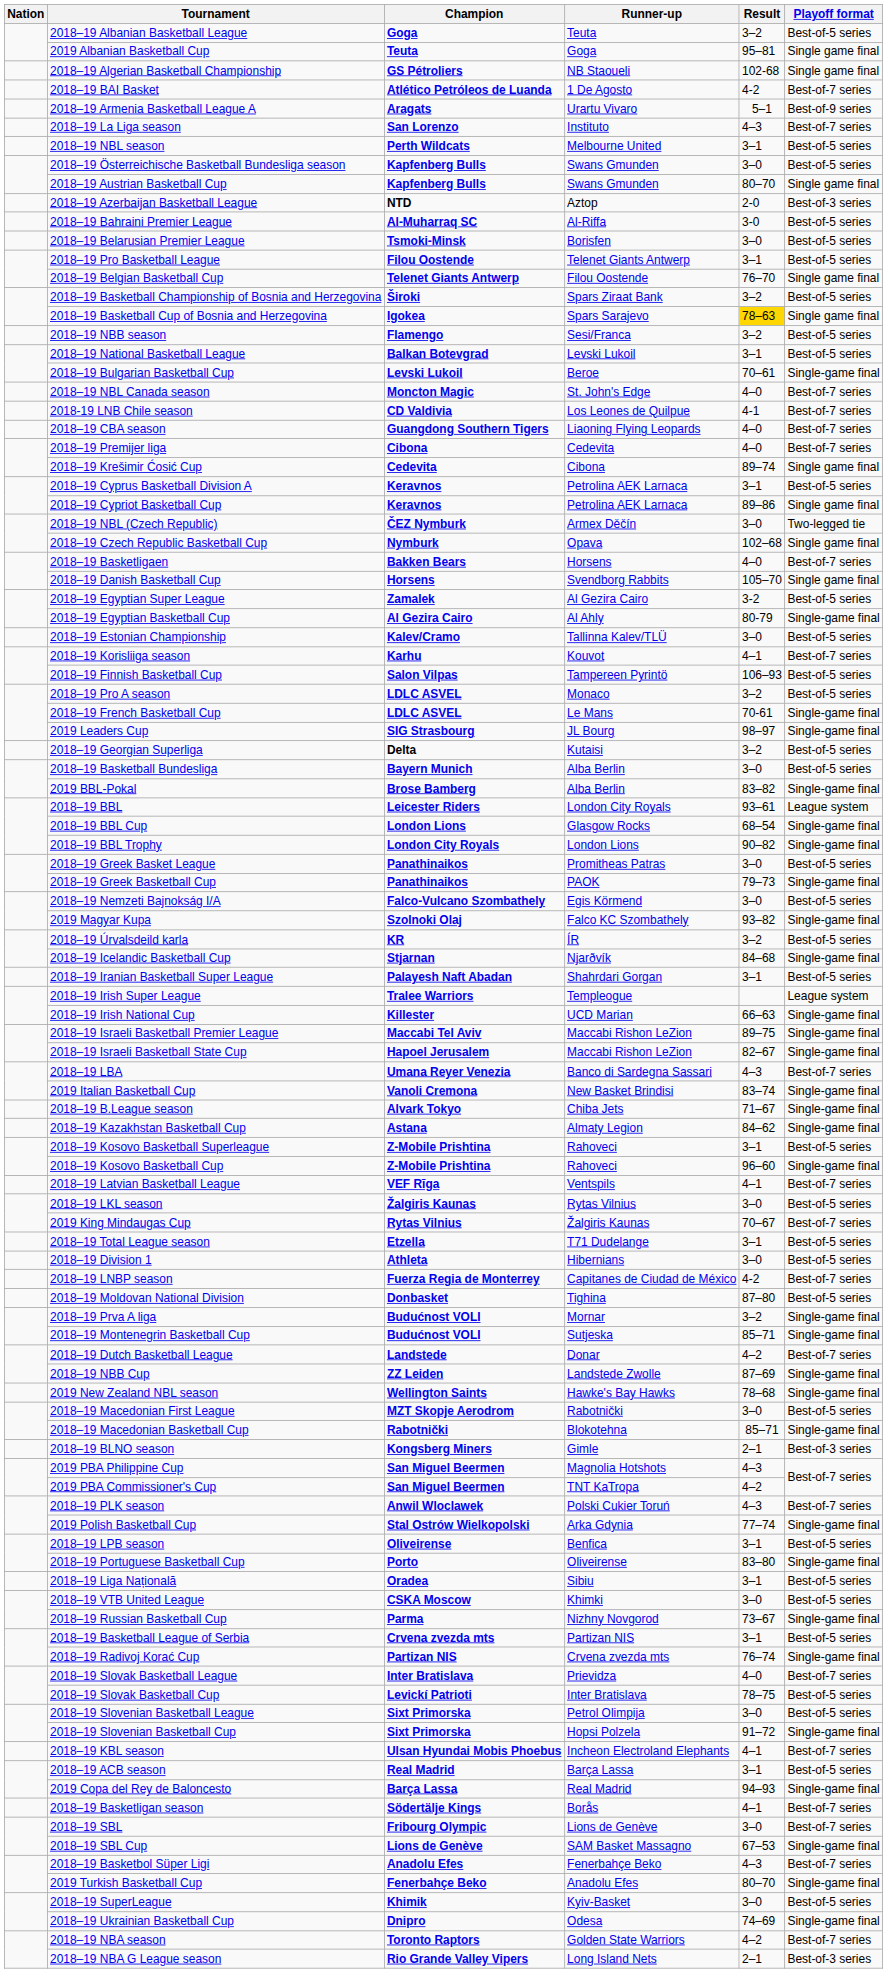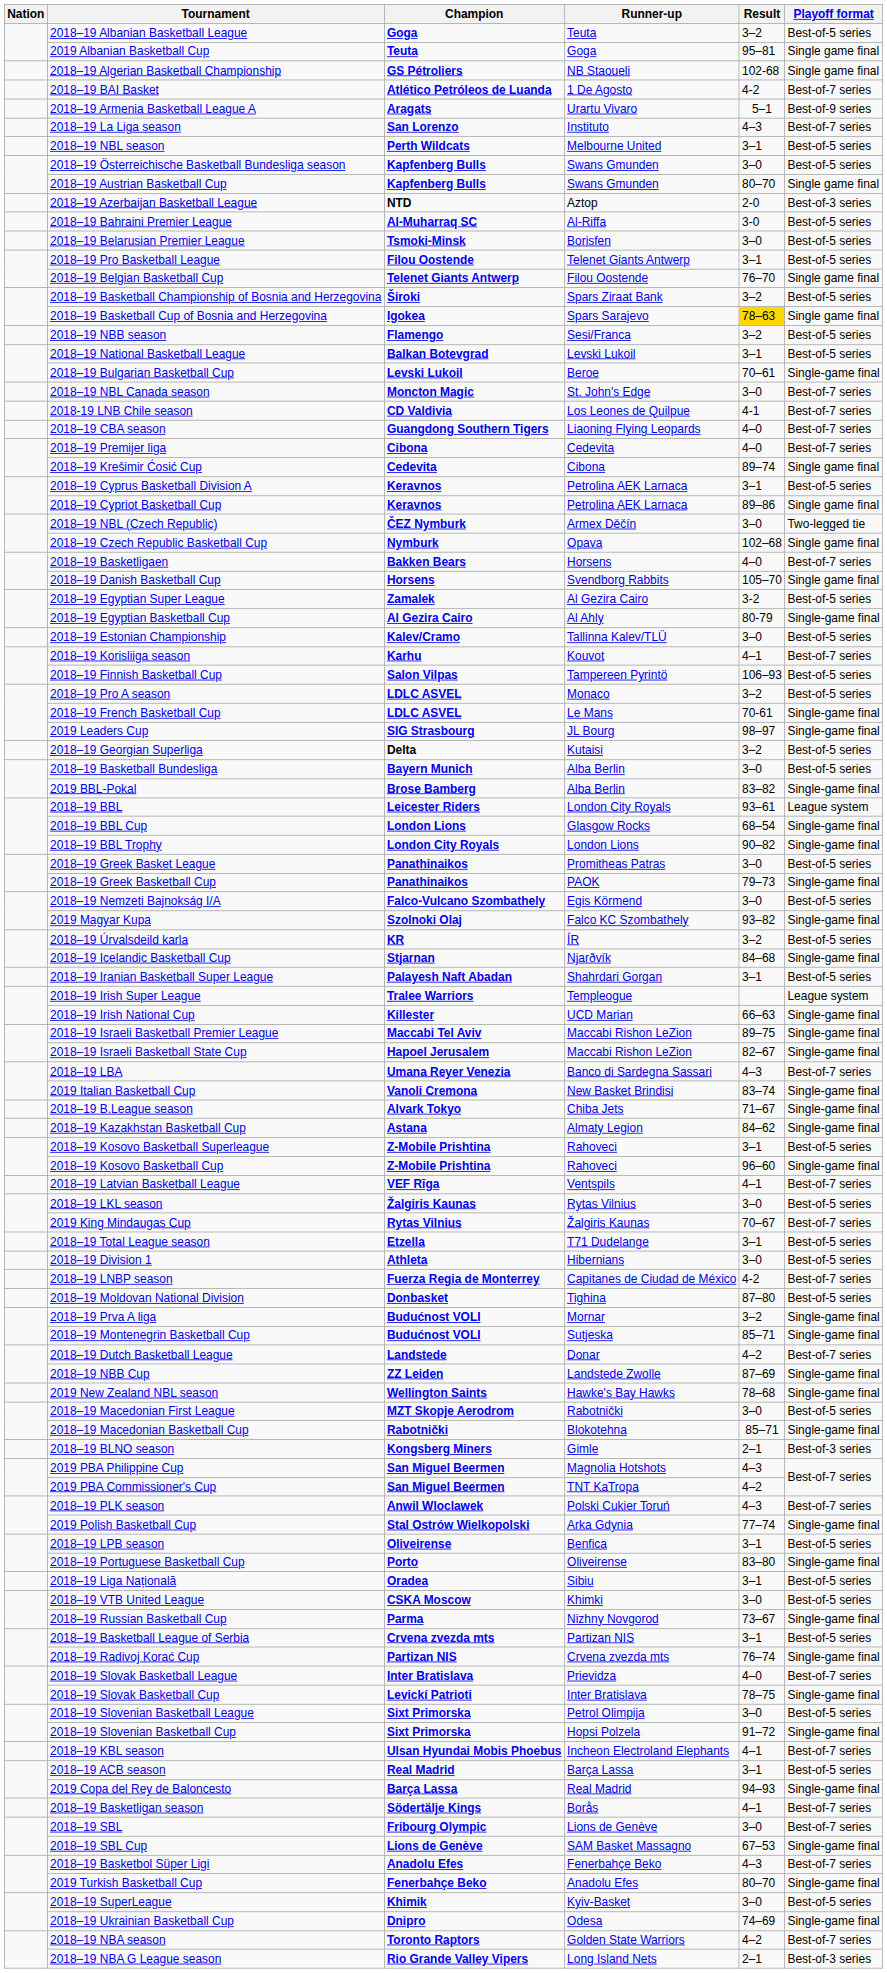2018–19 NBL Canada season | Result: 4–0 -> 3–0
2018–19 Slovak Basketball Cup | Playoff format: Best-of-5 series -> Single-game final
